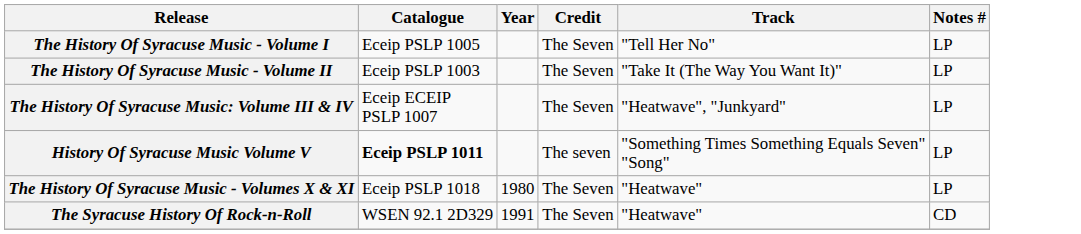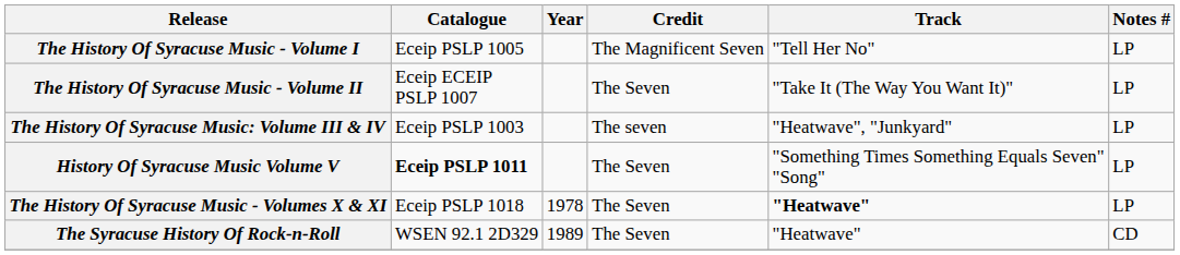The History Of Syracuse Music - Volume I | Credit: The Seven -> The Magnificent Seven
The History Of Syracuse Music - Volume II | Catalogue: Eceip PSLP 1003 -> Eceip ECEIP PSLP 1007
The History Of Syracuse Music: Volume III & IV | Catalogue: Eceip ECEIP PSLP 1007 -> Eceip PSLP 1003
The History Of Syracuse Music: Volume III & IV | Credit: The Seven -> The seven
History Of Syracuse Music Volume V | Credit: The seven -> The Seven
The History Of Syracuse Music - Volumes X & XI | Year: 1980 -> 1978
The History Of Syracuse Music - Volumes X & XI | Track: normal -> bold
The Syracuse History Of Rock-n-Roll | Year: 1991 -> 1989
